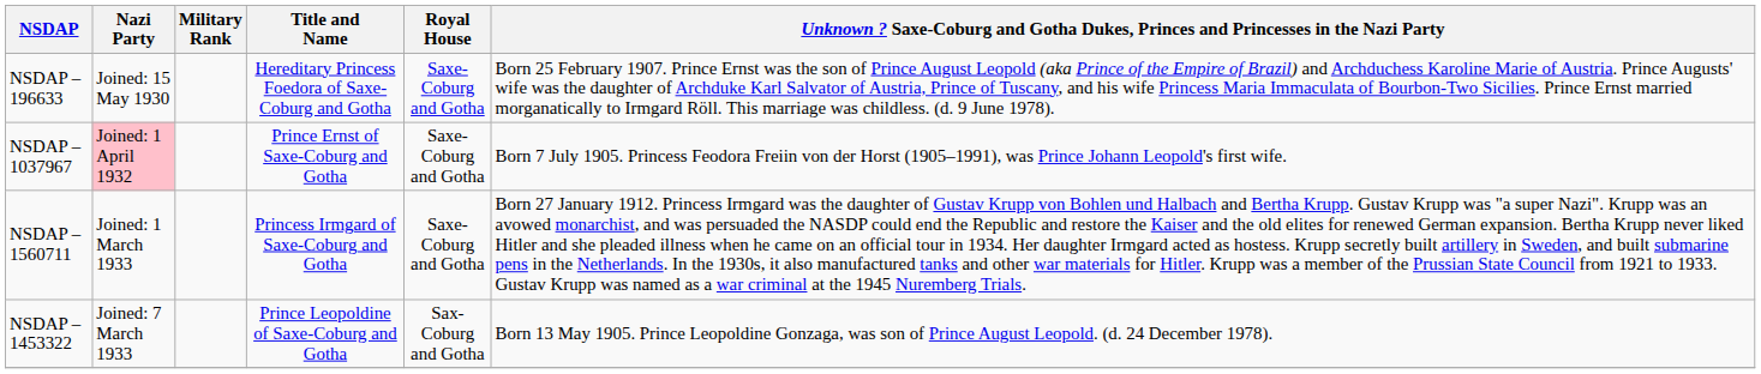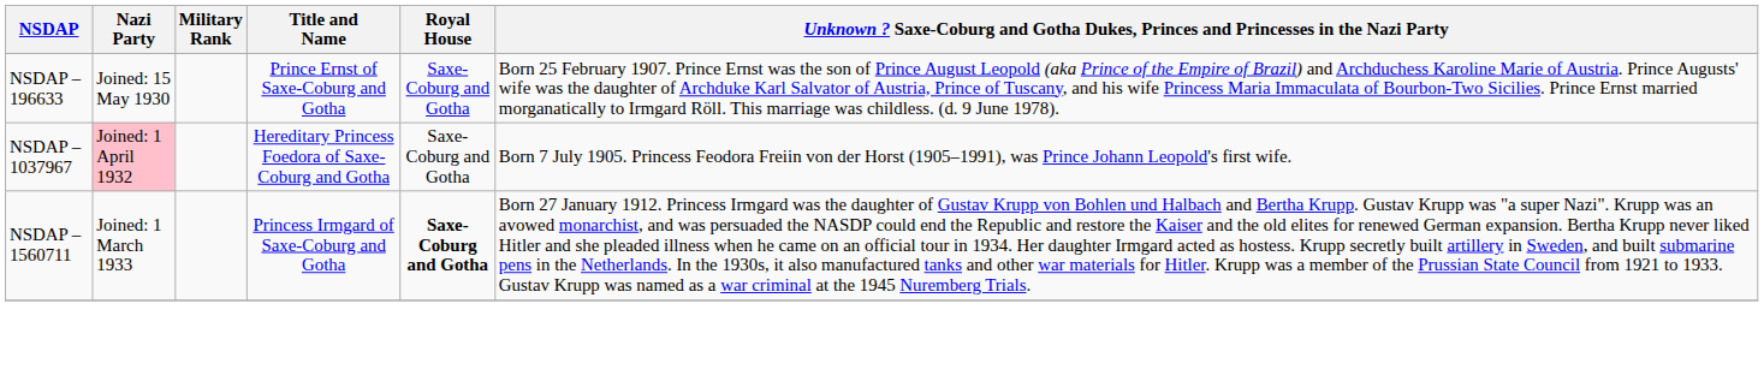NSDAP – 196633 | Title and Name: Hereditary Princess Foedora of Saxe-Coburg and Gotha -> Prince Ernst of Saxe-Coburg and Gotha
NSDAP – 1037967 | Title and Name: Prince Ernst of Saxe-Coburg and Gotha -> Hereditary Princess Foedora of Saxe-Coburg and Gotha
NSDAP – 1560711 | Royal House: normal -> bold
- row: NSDAP – 1453322 | Joined: 7 March 1933 | Prince Leopoldine of Saxe-Coburg and Gotha | Sax-Coburg and Gotha | Born 13 May 1905. Prince Leopoldine Gonzaga, was son of Prince August Leopold. (d. 24 December 1978).
